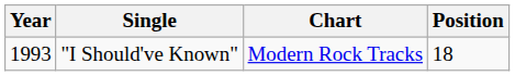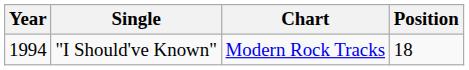"I Should've Known" | Year: 1993 -> 1994
